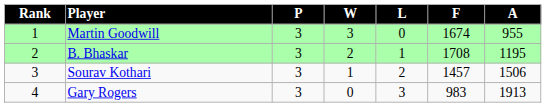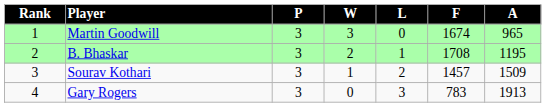Martin Goodwill | A: 955 -> 965
Sourav Kothari | A: 1506 -> 1509
Gary Rogers | F: 983 -> 783
